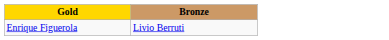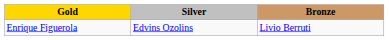+ column: Silver | Edvins Ozolins
